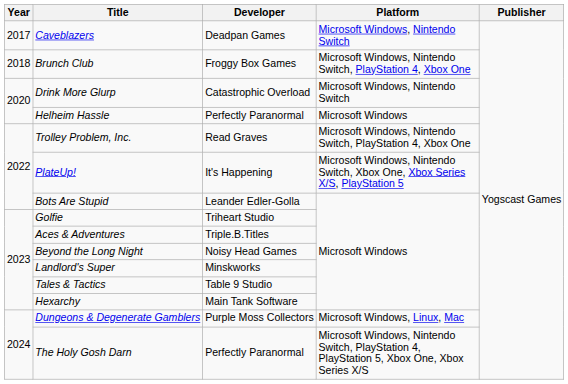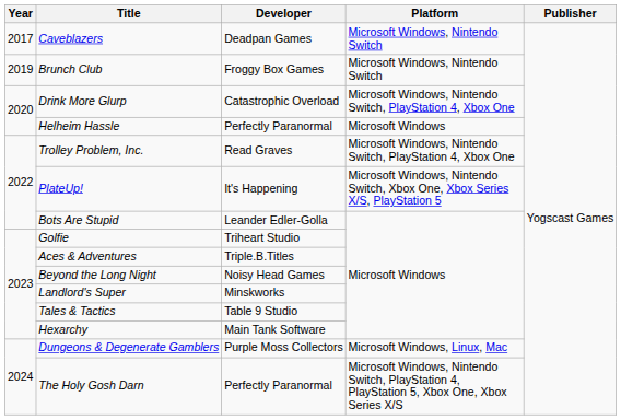Brunch Club | Year: 2018 -> 2019
Brunch Club | Platform: Microsoft Windows, Nintendo Switch, PlayStation 4, Xbox One -> Microsoft Windows, Nintendo Switch
Drink More Glurp | Platform: Microsoft Windows, Nintendo Switch -> Microsoft Windows, Nintendo Switch, PlayStation 4, Xbox One
